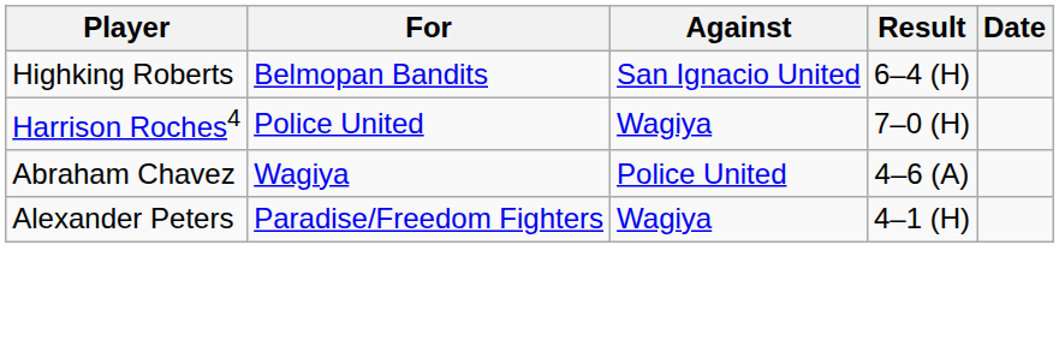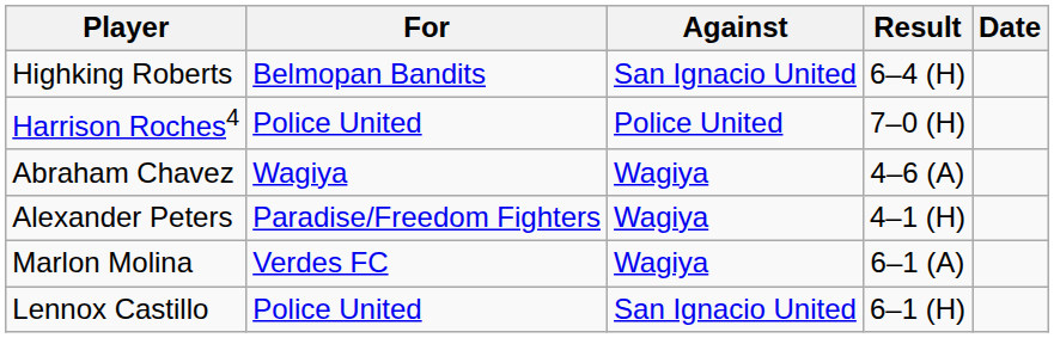Harrison Roches4 | Against: Wagiya -> Police United
Abraham Chavez | Against: Police United -> Wagiya
+ row: Marlon Molina | Verdes FC | Wagiya | 6–1 (A)
+ row: Lennox Castillo | Police United | San Ignacio United | 6–1 (H)
